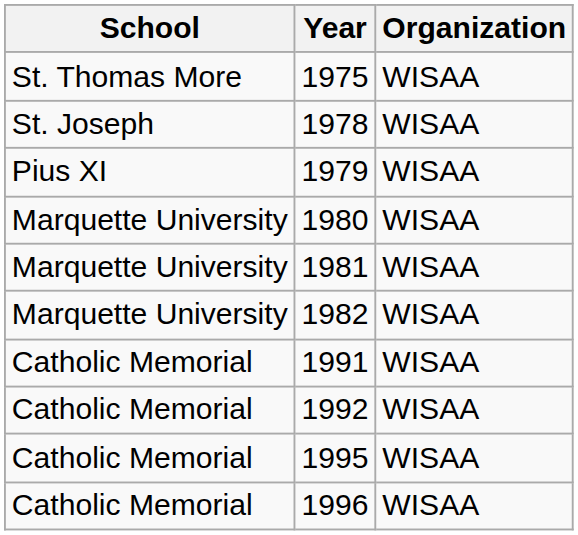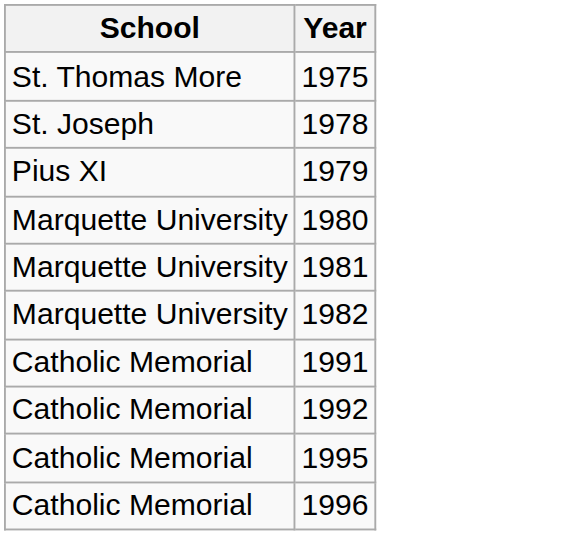- column: Organization | WISAA | WISAA | WISAA | WISAA | WISAA | WISAA | WISAA | WISAA | WISAA | WISAA
